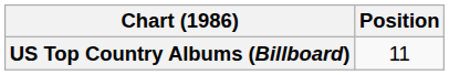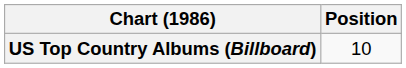US Top Country Albums (Billboard) | Position: 11 -> 10
